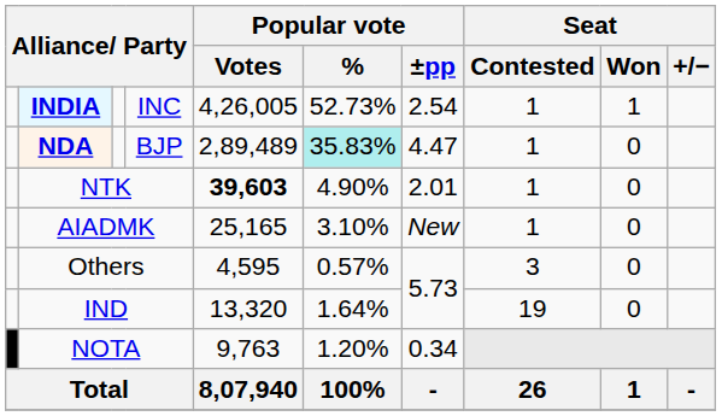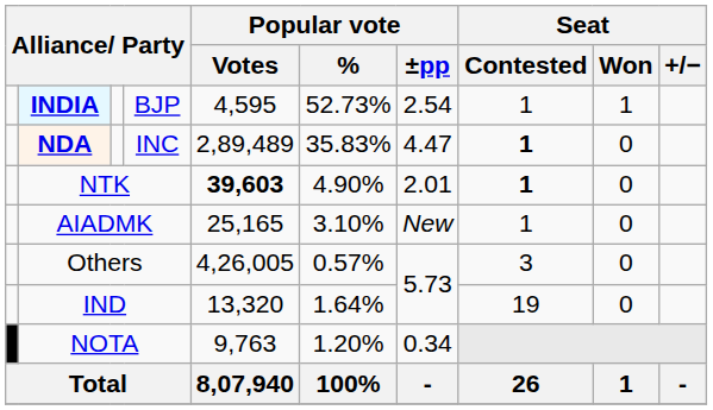INDIA | column 4: INC -> BJP
INDIA | Popular vote / Votes: 4,26,005 -> 4,595
NDA | column 4: BJP -> INC
NDA | Popular vote / %: paleturquoise background -> no background
NDA | Seat / Contested: normal -> bold
NTK | Seat / Contested: normal -> bold
Others | Popular vote / Votes: 4,595 -> 4,26,005
